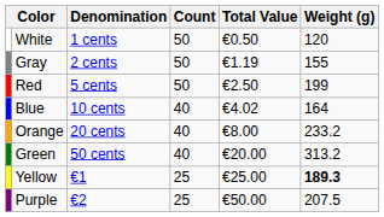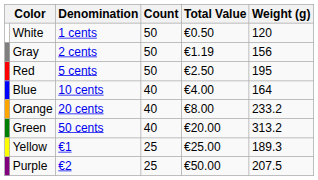Gray | Weight (g): 155 -> 156
Red | Weight (g): 199 -> 195
Blue | Total Value: €4.02 -> €4.00
Yellow | Weight (g): bold -> normal
